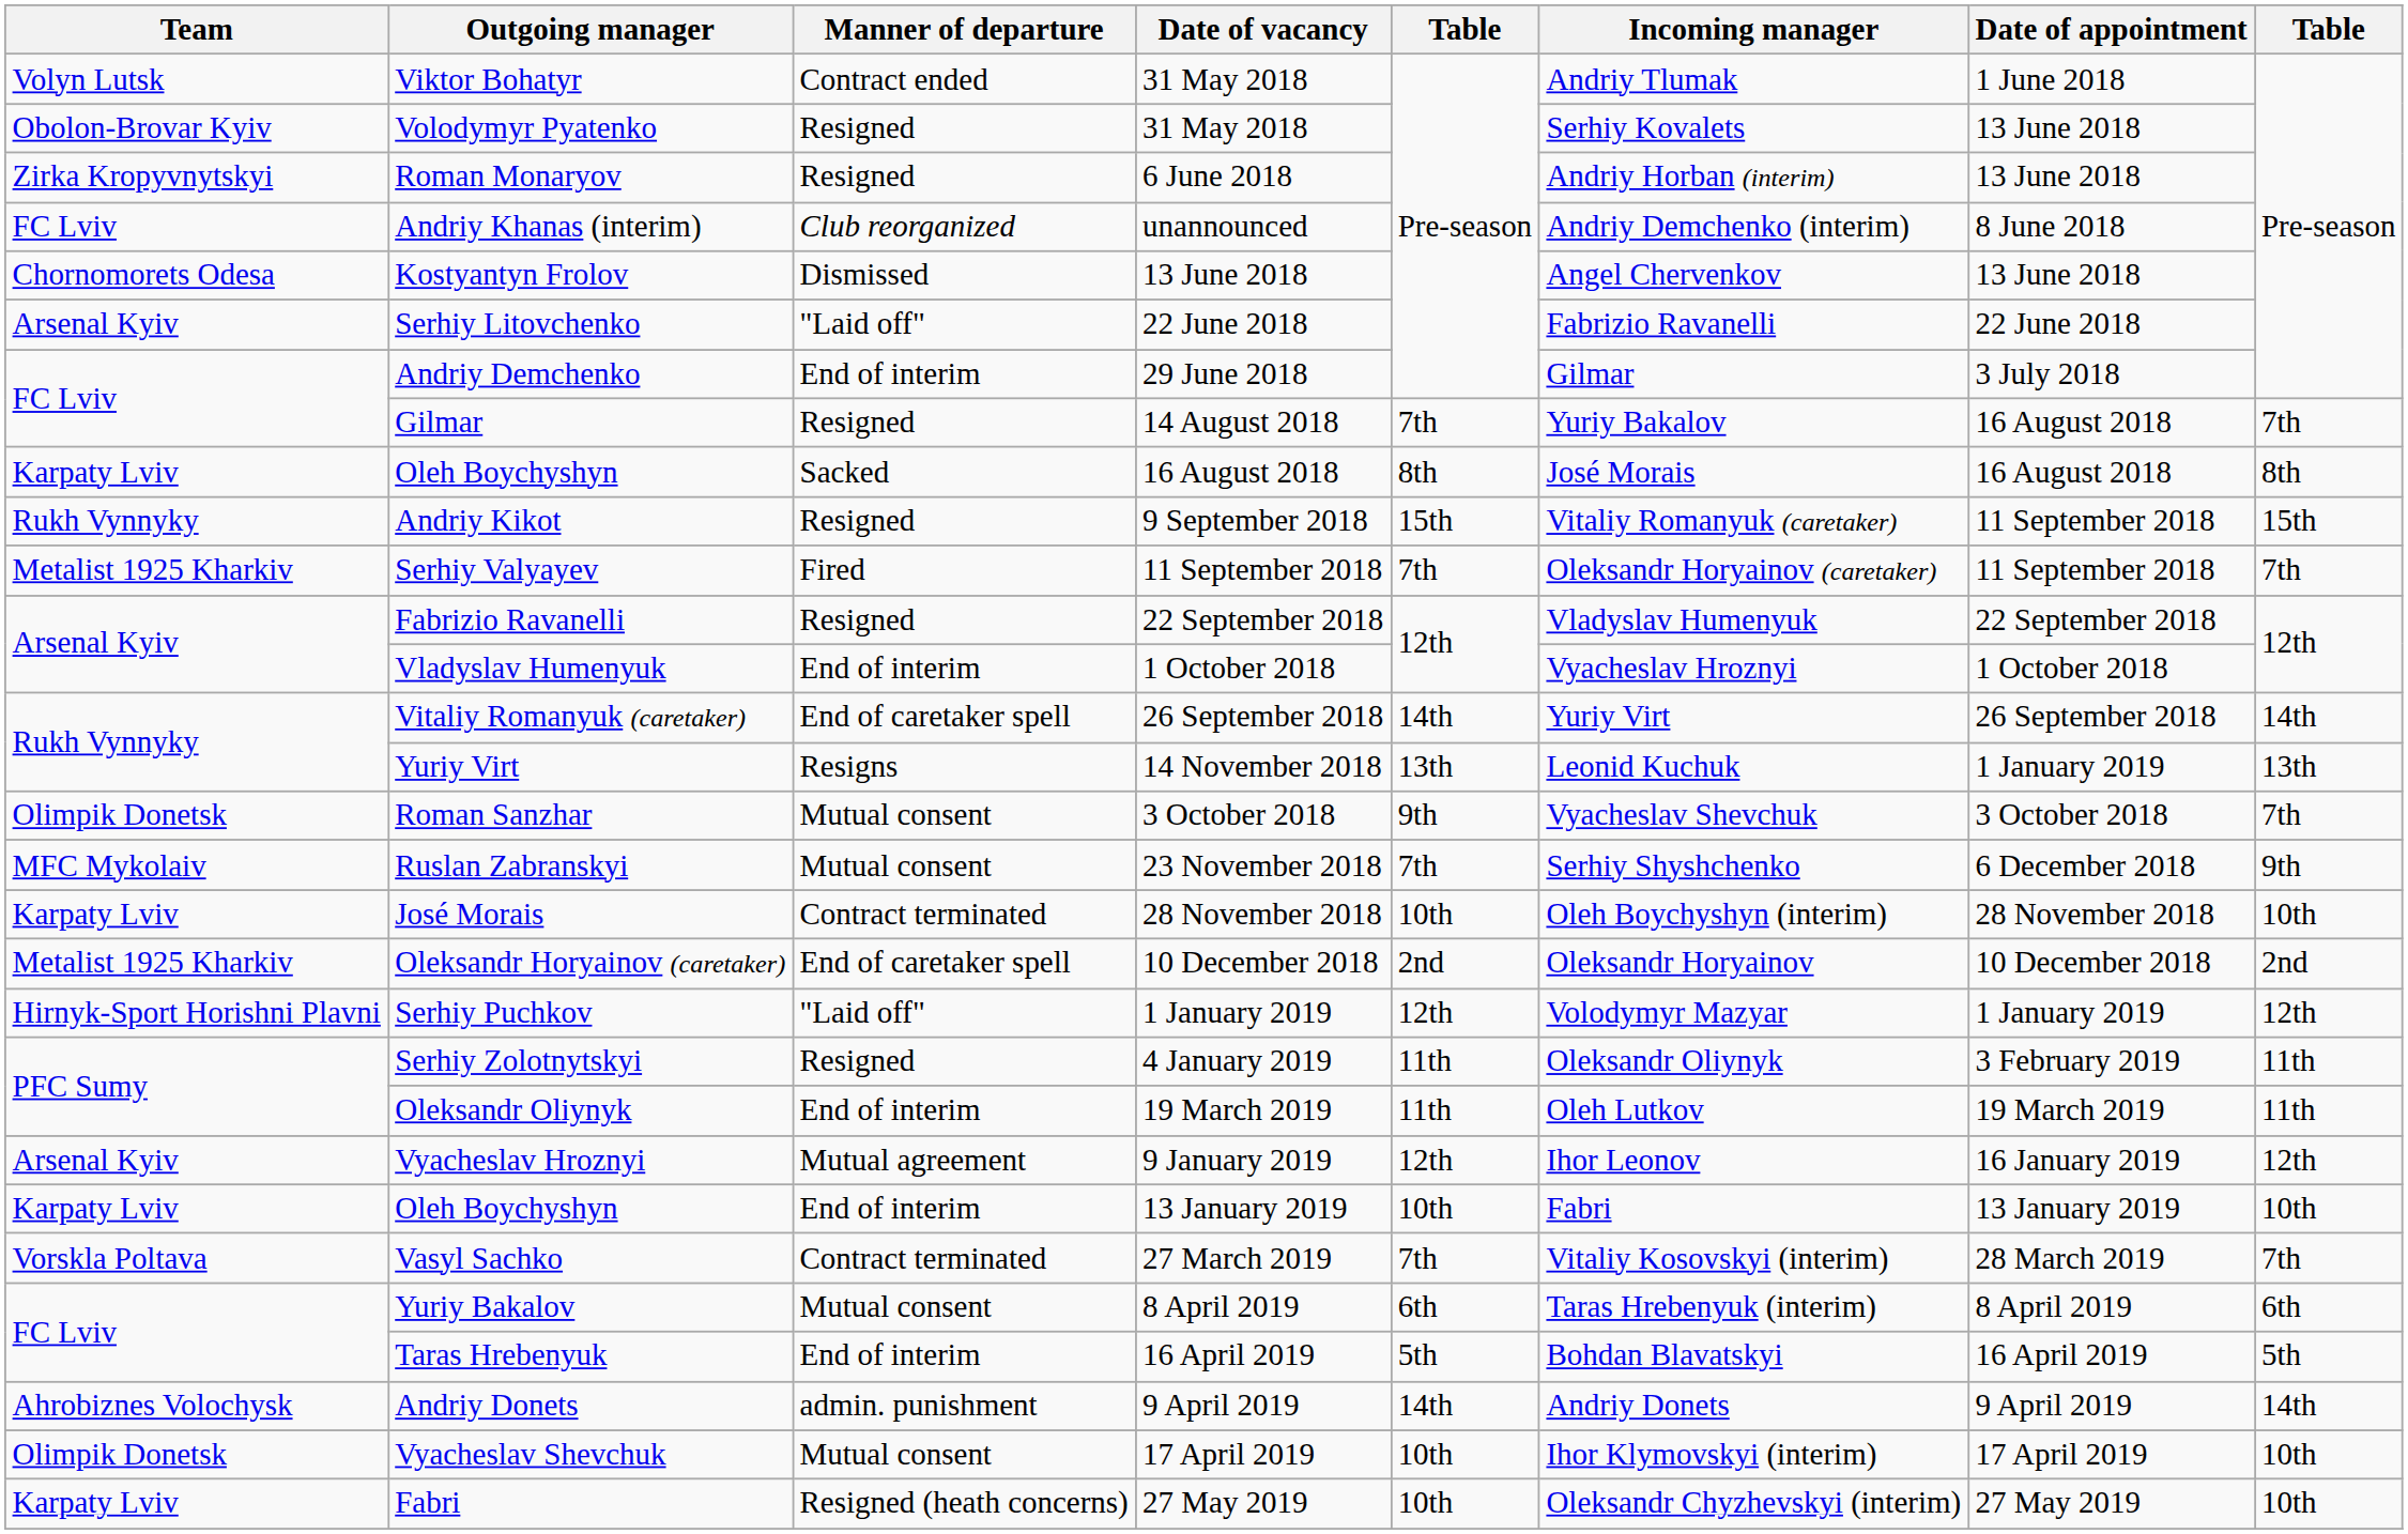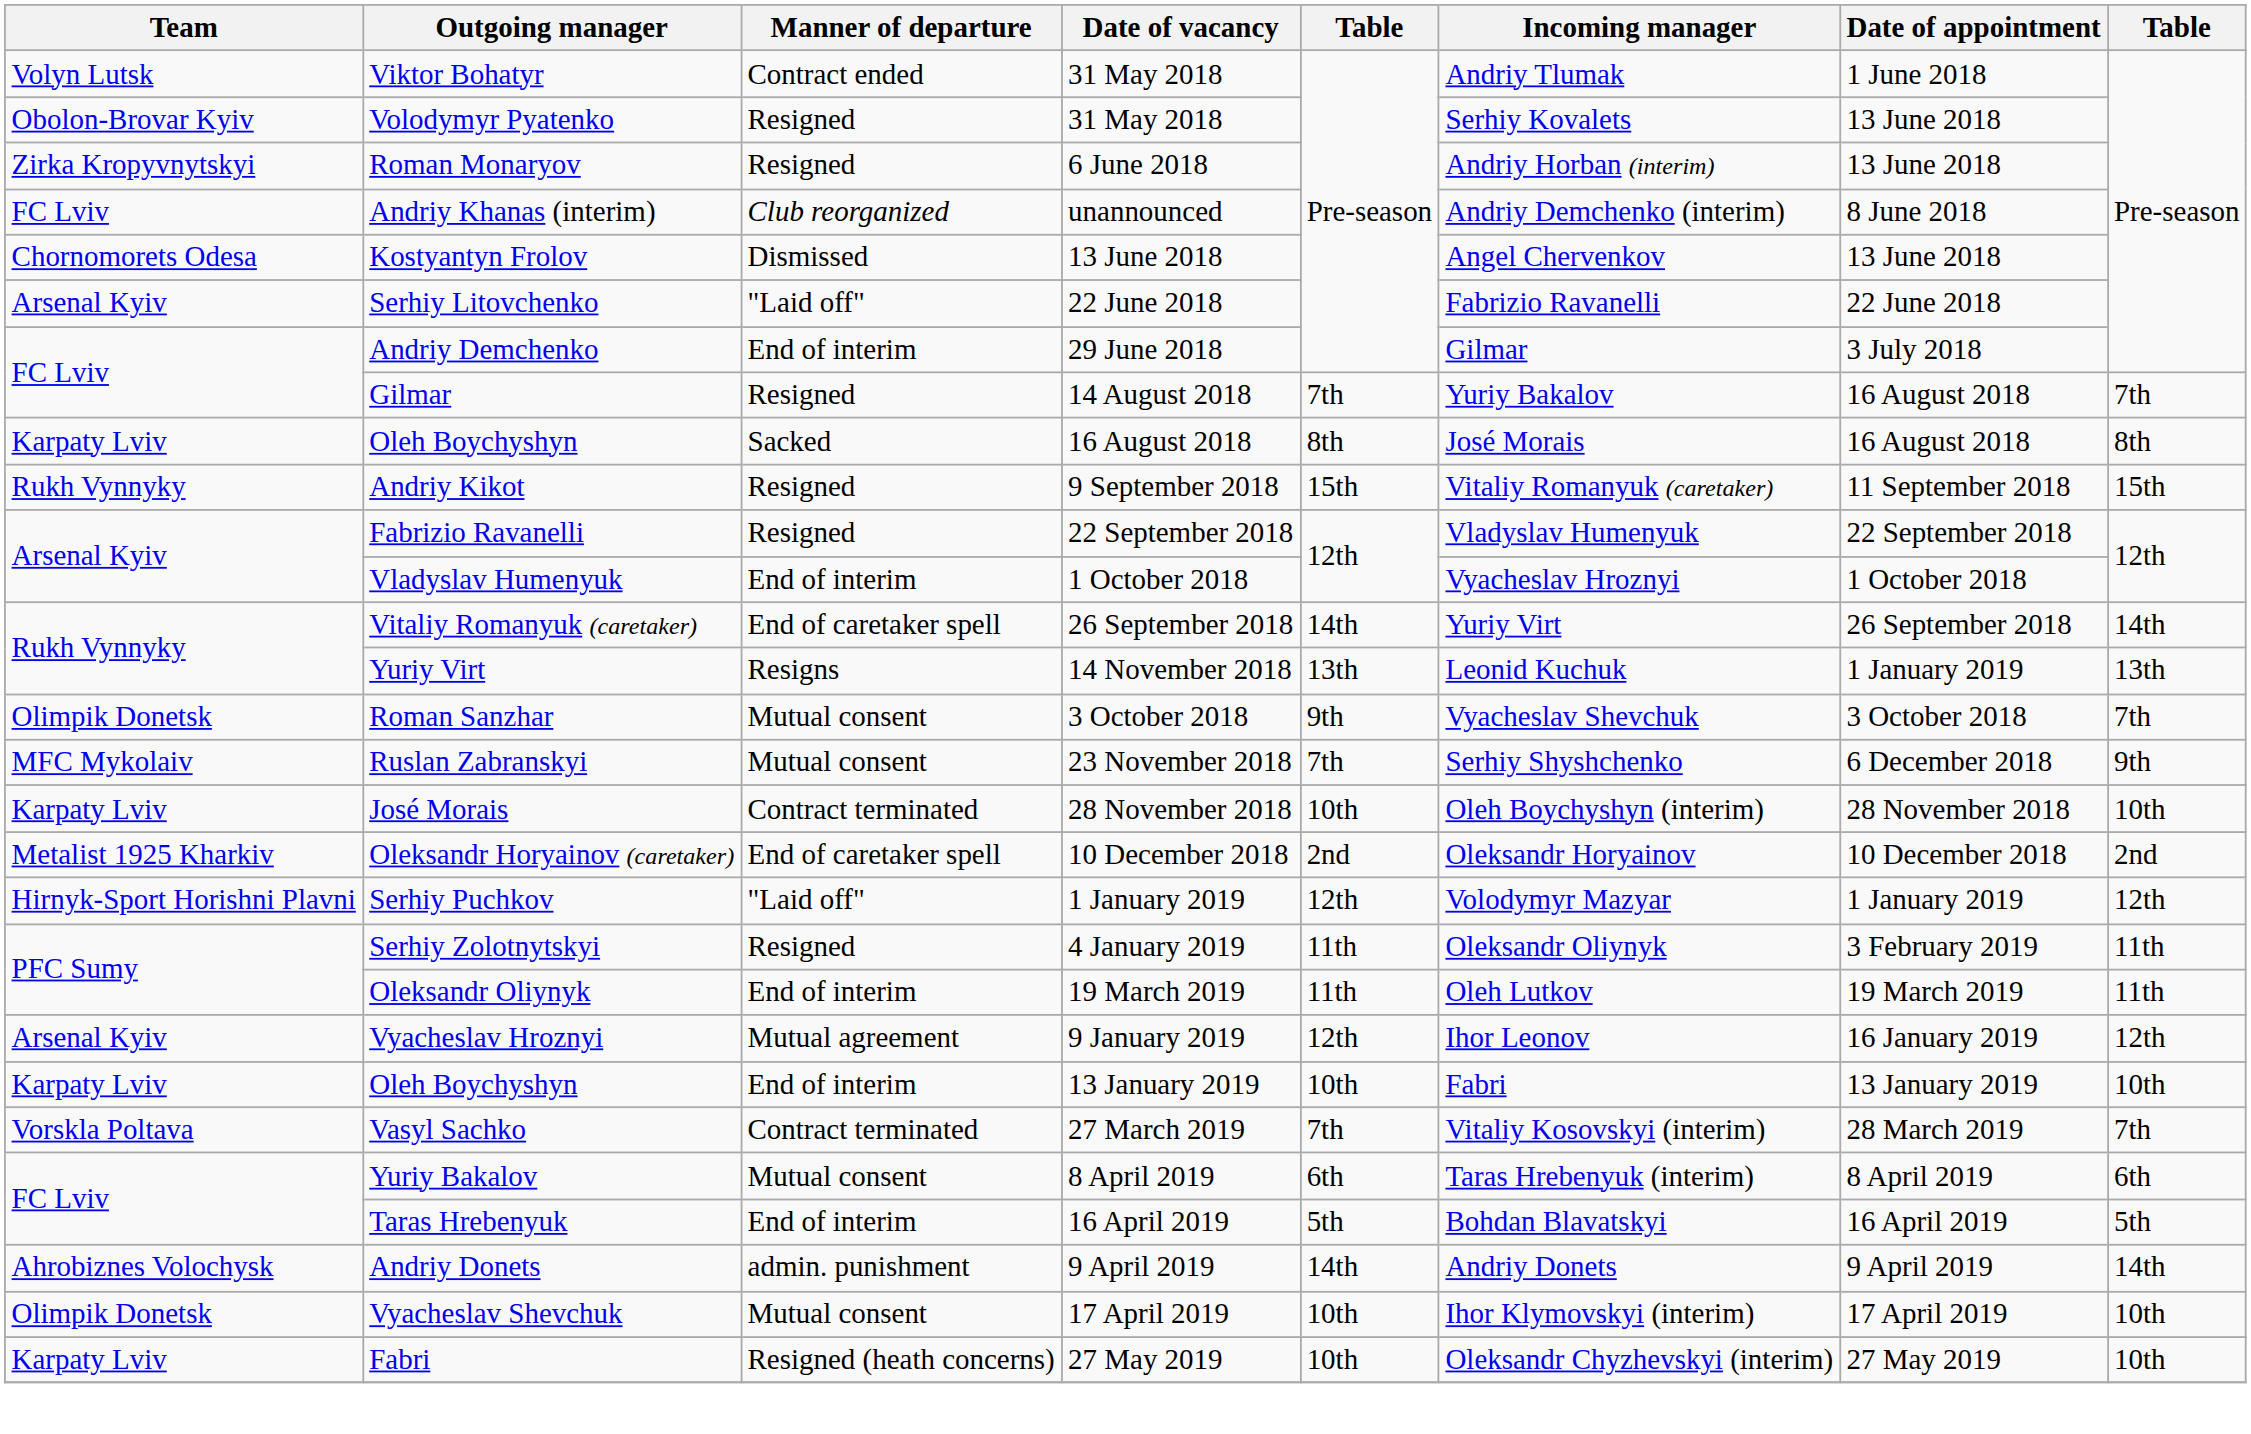- row: Metalist 1925 Kharkiv | Serhiy Valyayev | Fired | 11 September 2018 | 7th | Oleksandr Horyainov (caretaker) | 11 September 2018 | 7th
